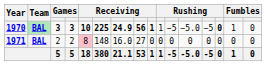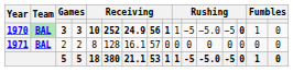1970 | column 6: 225 -> 252
1971 | column 5: pink background -> no background
1971 | column 6: 148 -> 128
1971 | column 7: 16.0 -> 16.1
1971 | column 8: 27 -> 57
